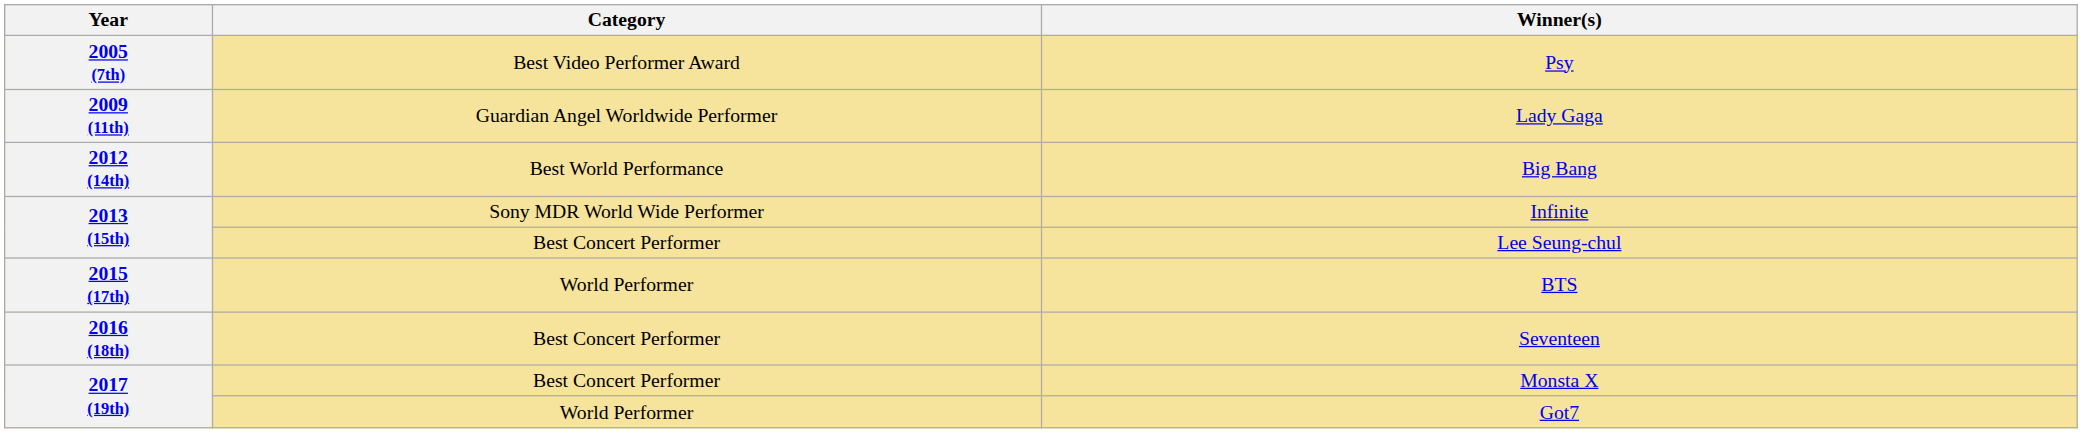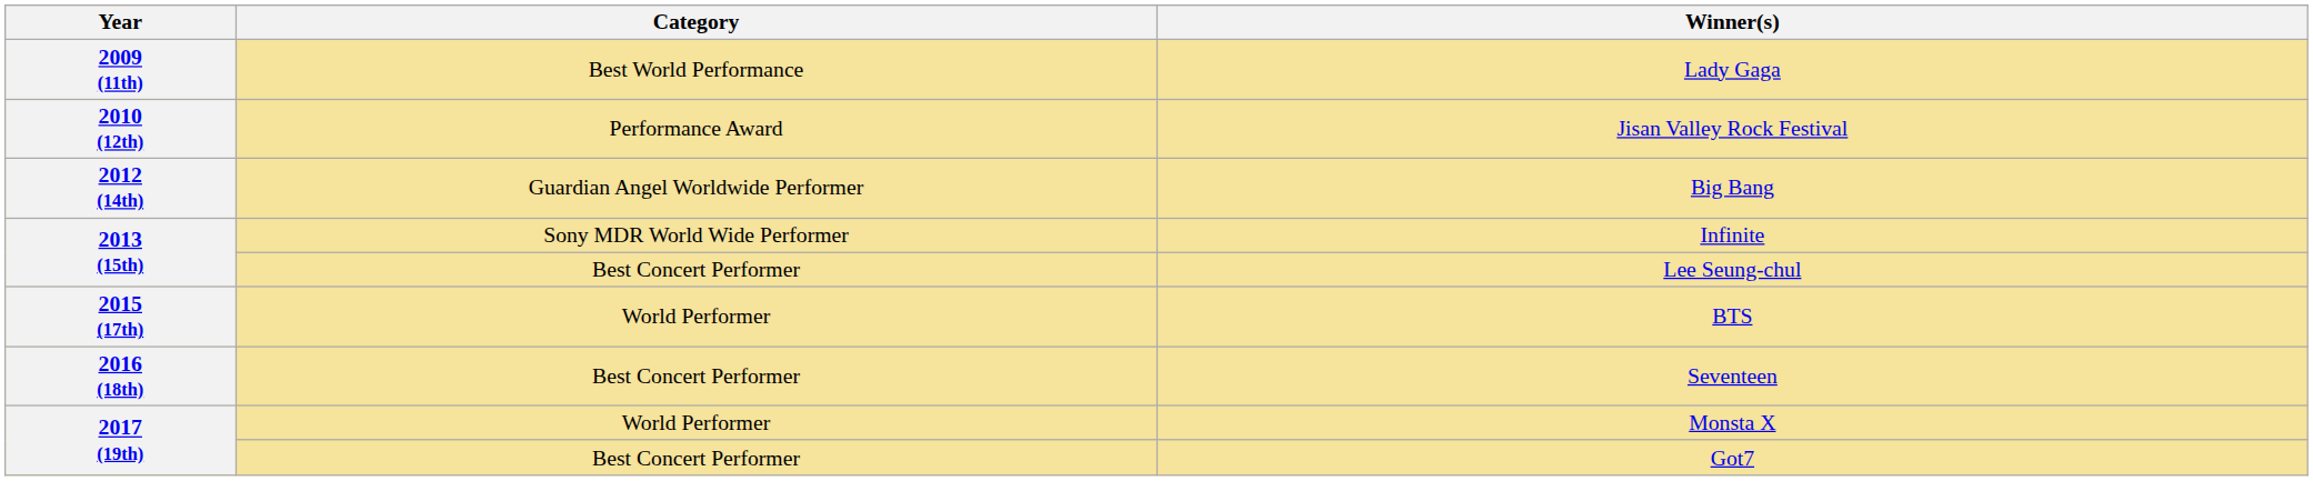- row: 2005 (7th) | Best Video Performer Award | Psy
Lady Gaga | Category: Guardian Angel Worldwide Performer -> Best World Performance
+ row: 2010 (12th) | Performance Award | Jisan Valley Rock Festival
Big Bang | Category: Best World Performance -> Guardian Angel Worldwide Performer
Monsta X | Category: Best Concert Performer -> World Performer
Got7 | Category: World Performer -> Best Concert Performer
